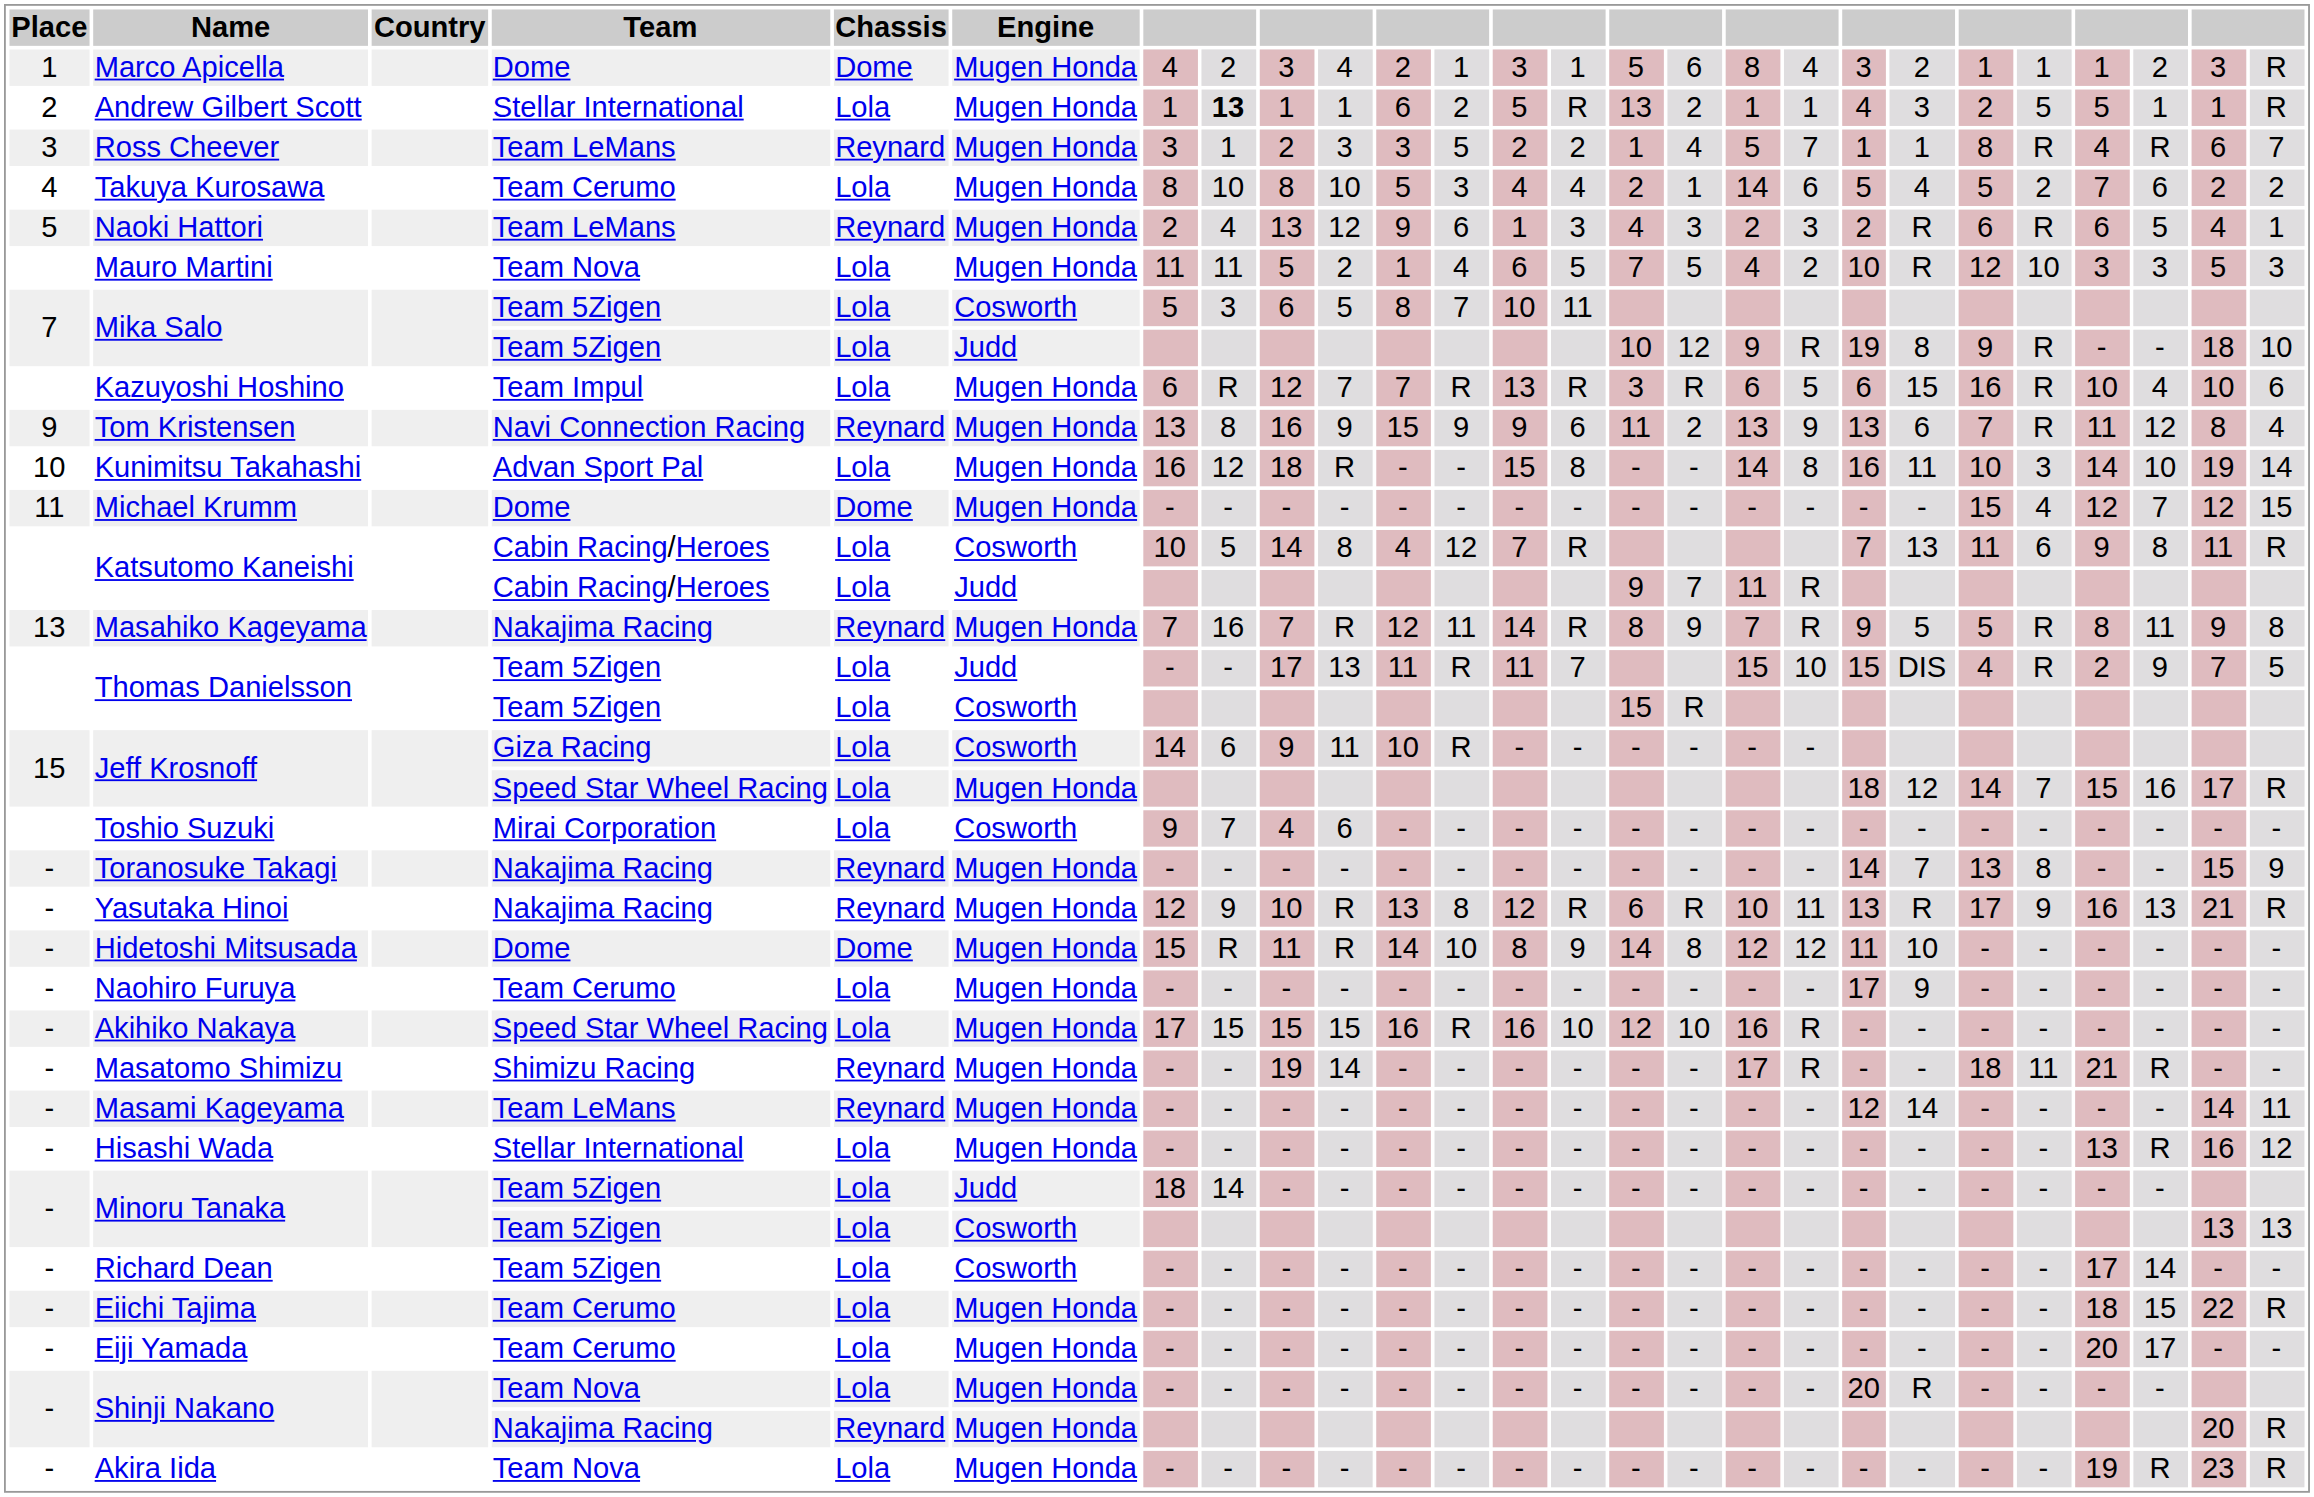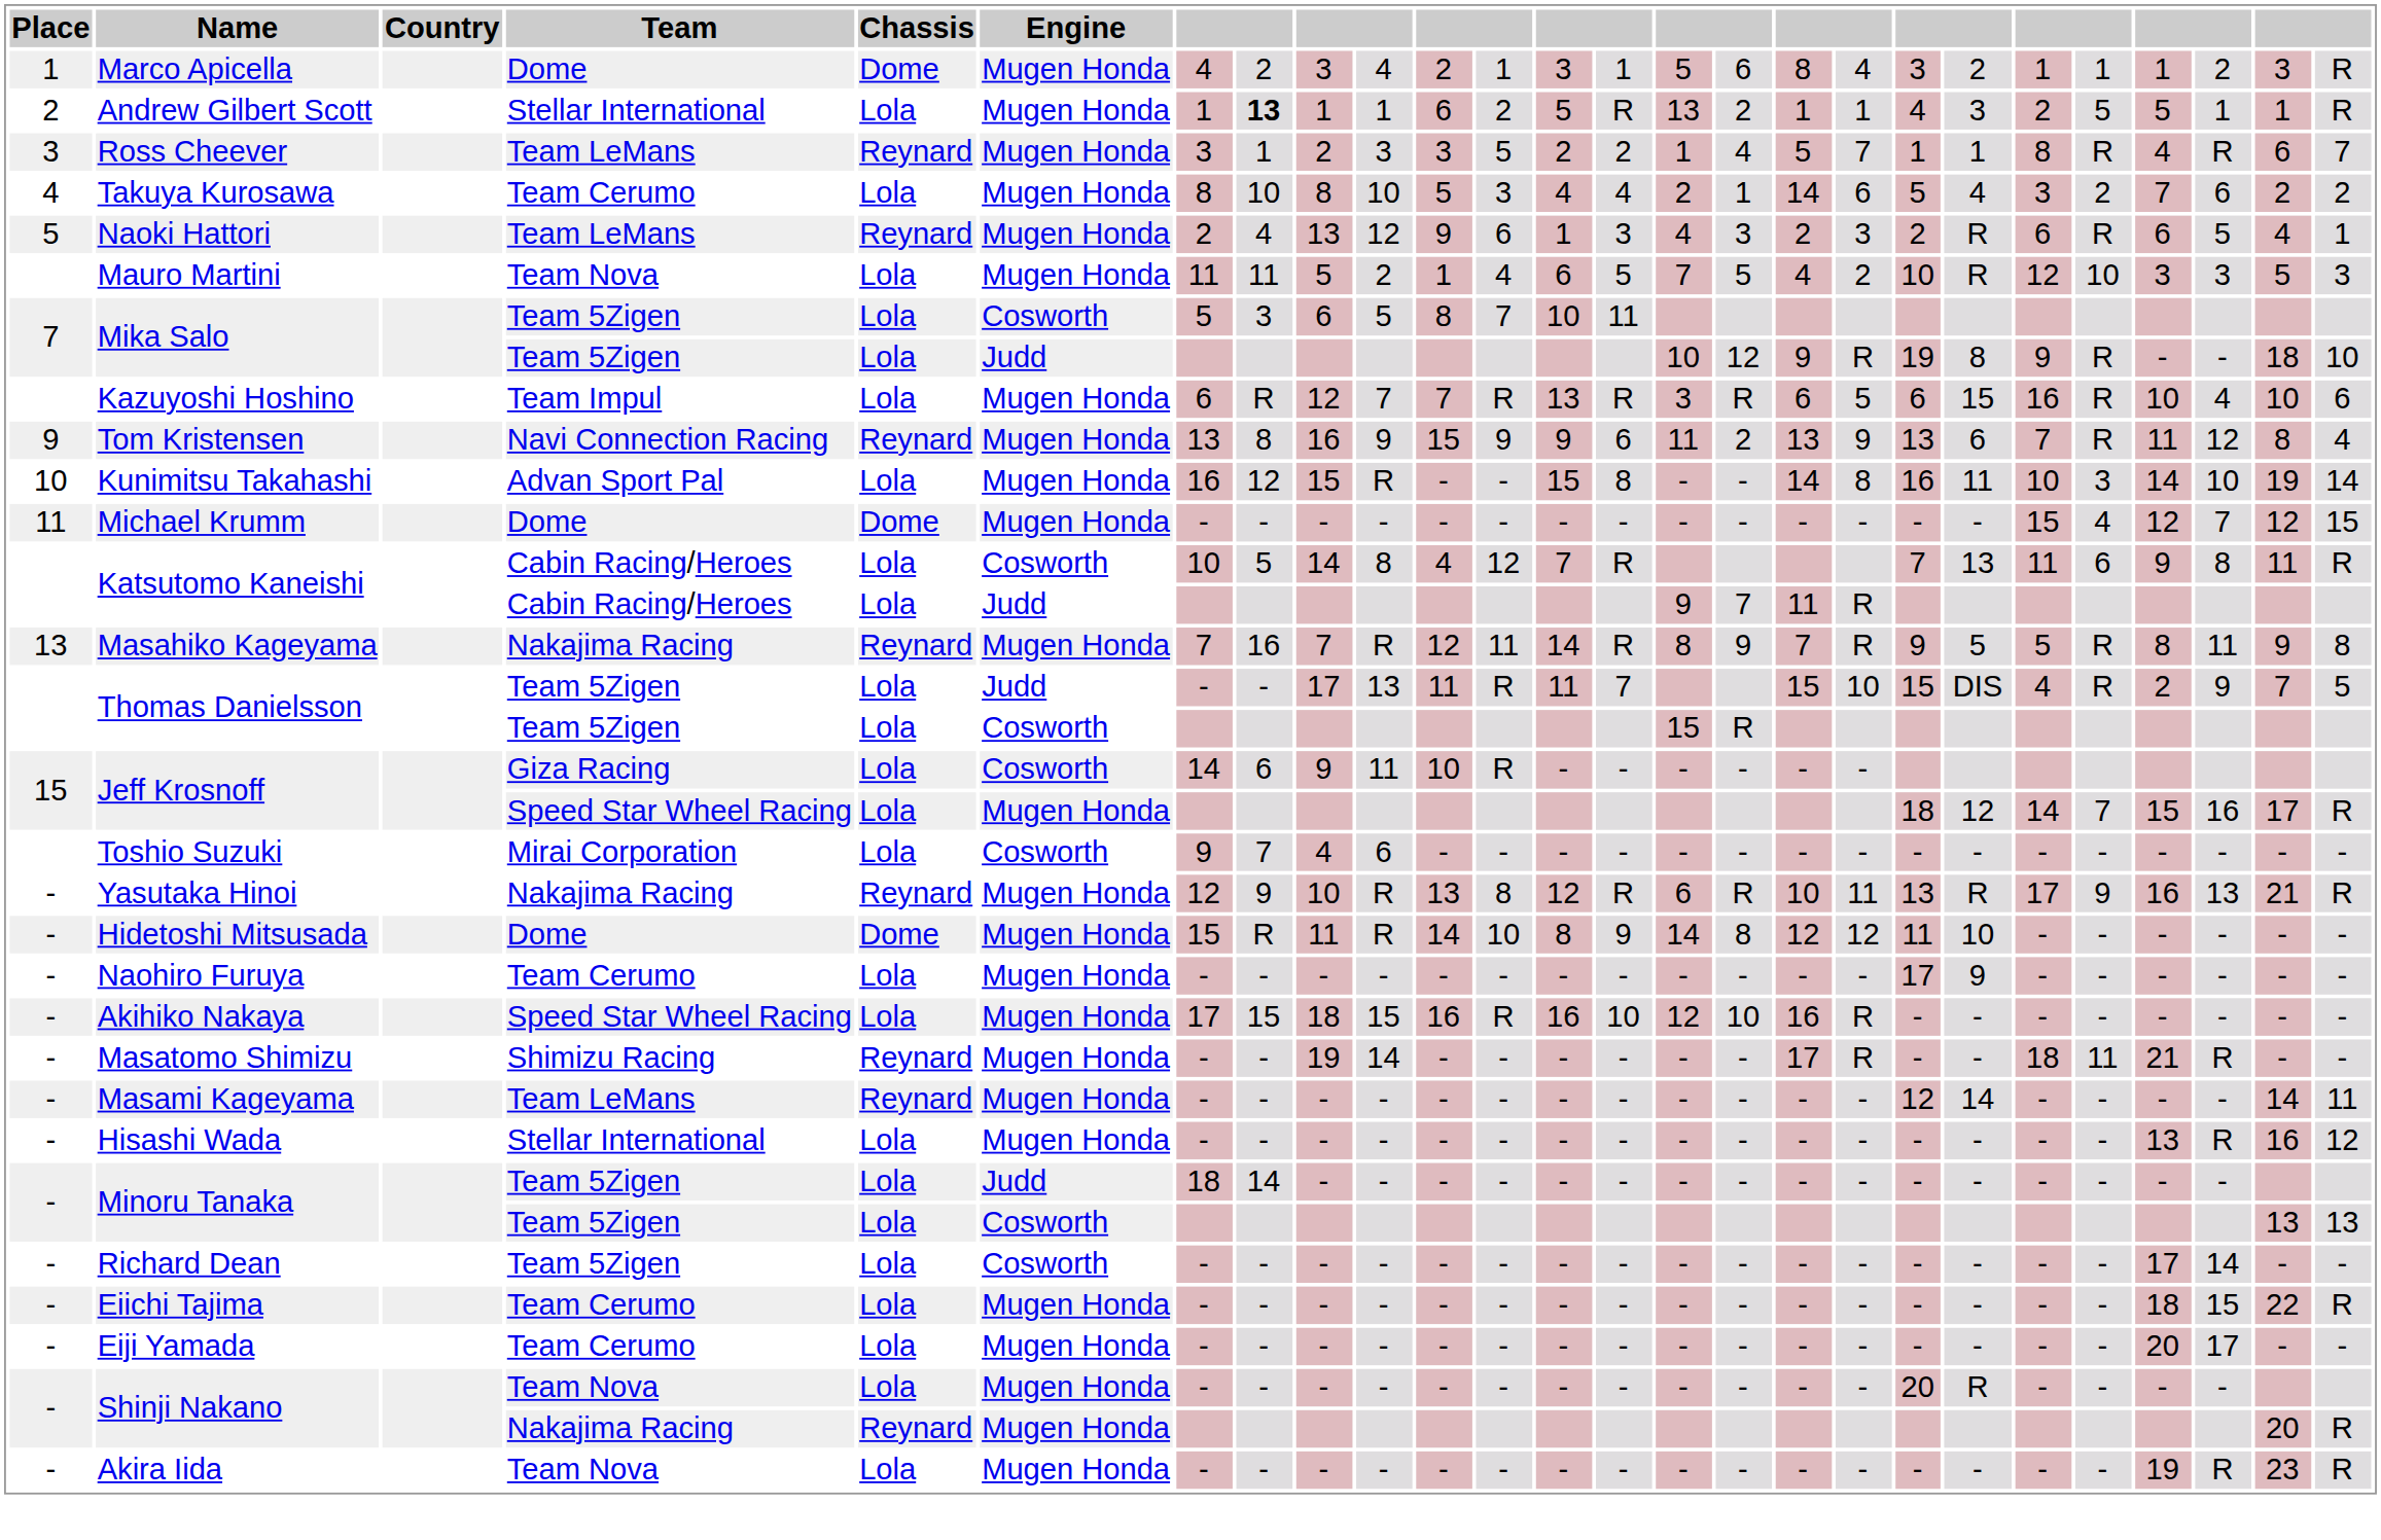Takuya Kurosawa | column 21: 5 -> 3
Kunimitsu Takahashi | column 9: 18 -> 15
- row: - | Toranosuke Takagi | Nakajima Racing | Reynard | Mugen Honda | - | - | - | - | - | - | - | - | - | - | - | - | 14 | 7 | 13 | 8 | - | - | 15 | 9
Akihiko Nakaya | column 9: 15 -> 18
